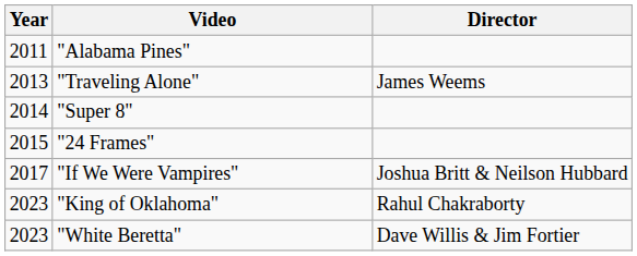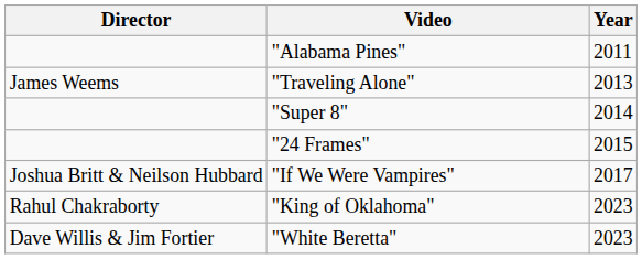columns swapped: Year <-> Director
